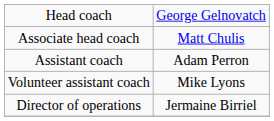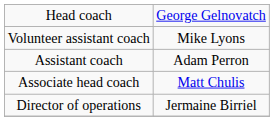rows swapped: Associate head coach <-> Volunteer assistant coach
